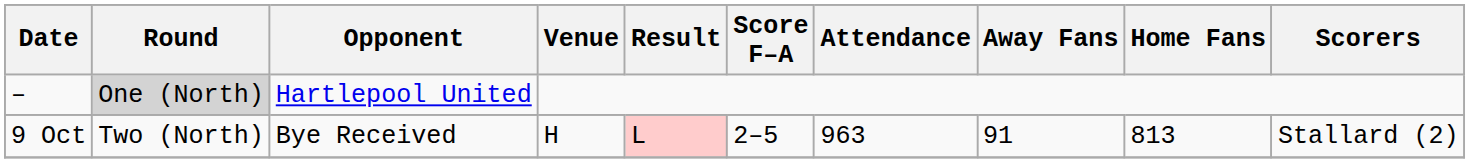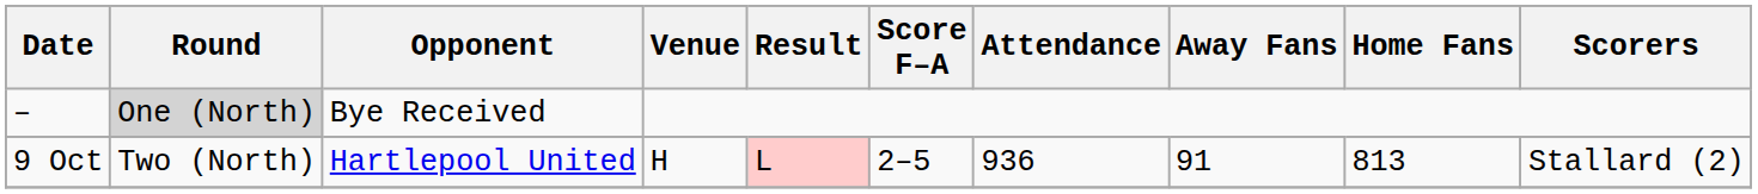– | Opponent: Hartlepool United -> Bye Received
9 Oct | Opponent: Bye Received -> Hartlepool United
9 Oct | Attendance: 963 -> 936
